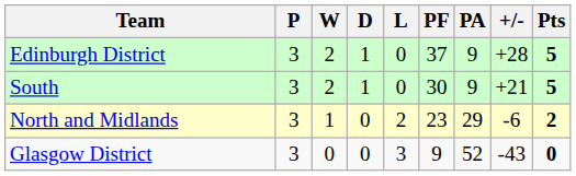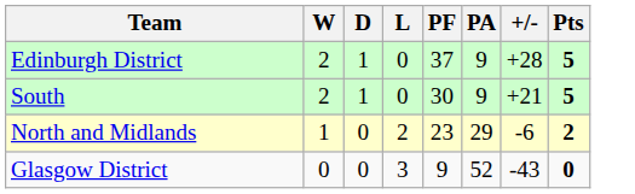- column: P | 3 | 3 | 3 | 3
